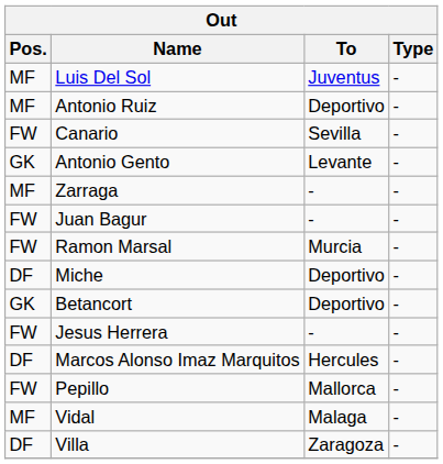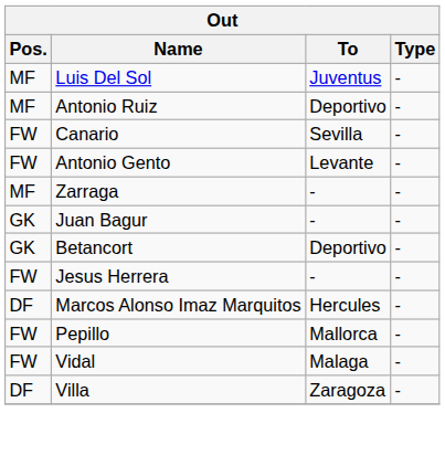Antonio Gento | Pos.: GK -> FW
Juan Bagur | Pos.: FW -> GK
- row: FW | Ramon Marsal | Murcia | -
- row: DF | Miche | Deportivo | -
Vidal | Pos.: MF -> FW
